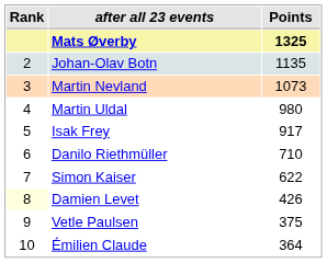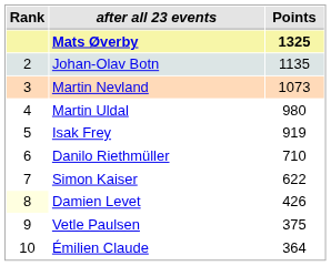Isak Frey | Points: 917 -> 919
